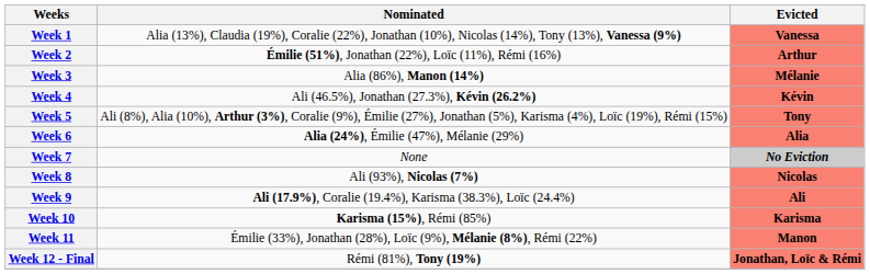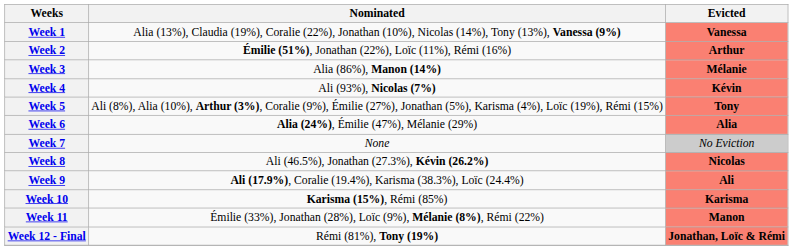Week 4 | Nominated: Ali (46.5%), Jonathan (27.3%), Kévin (26.2%) -> Ali (93%), Nicolas (7%)
Week 7 | Evicted: bold -> normal
Week 8 | Nominated: Ali (93%), Nicolas (7%) -> Ali (46.5%), Jonathan (27.3%), Kévin (26.2%)
